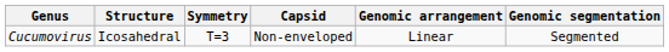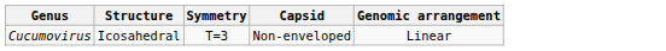- column: Genomic segmentation | Segmented
